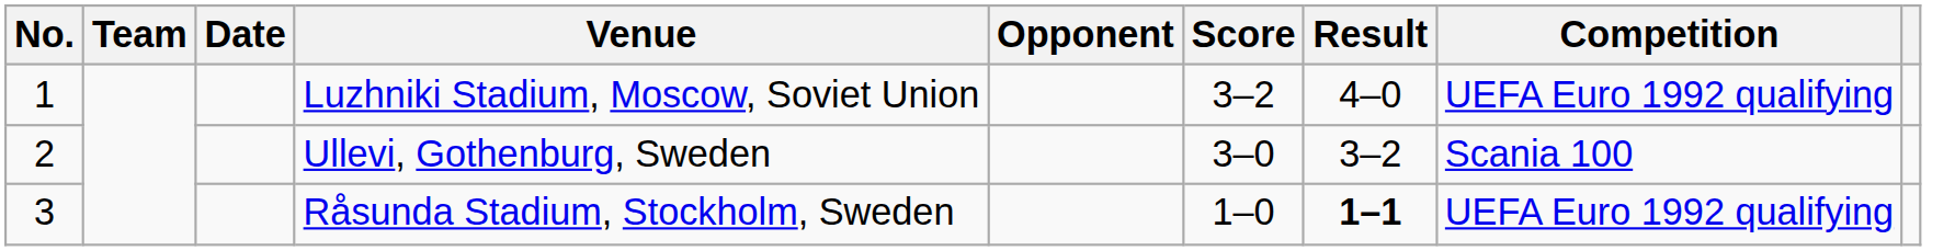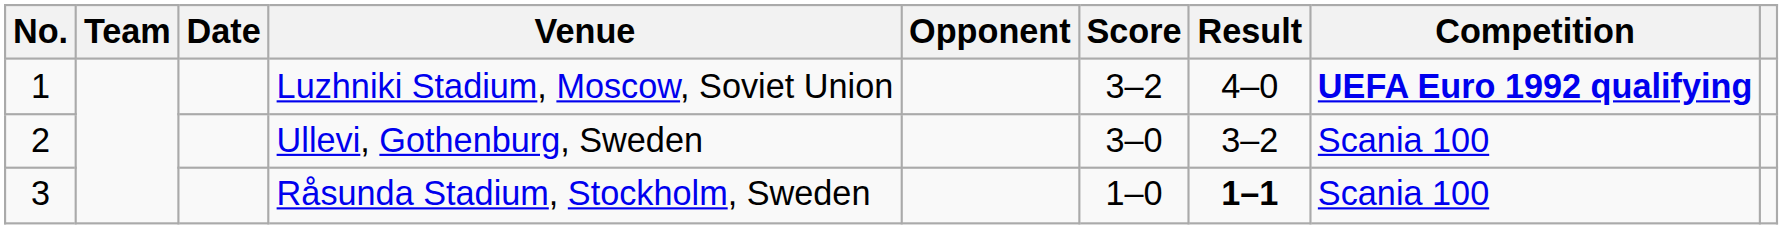Luzhniki Stadium, Moscow, Soviet Union | Competition: normal -> bold
Råsunda Stadium, Stockholm, Sweden | Competition: UEFA Euro 1992 qualifying -> Scania 100
